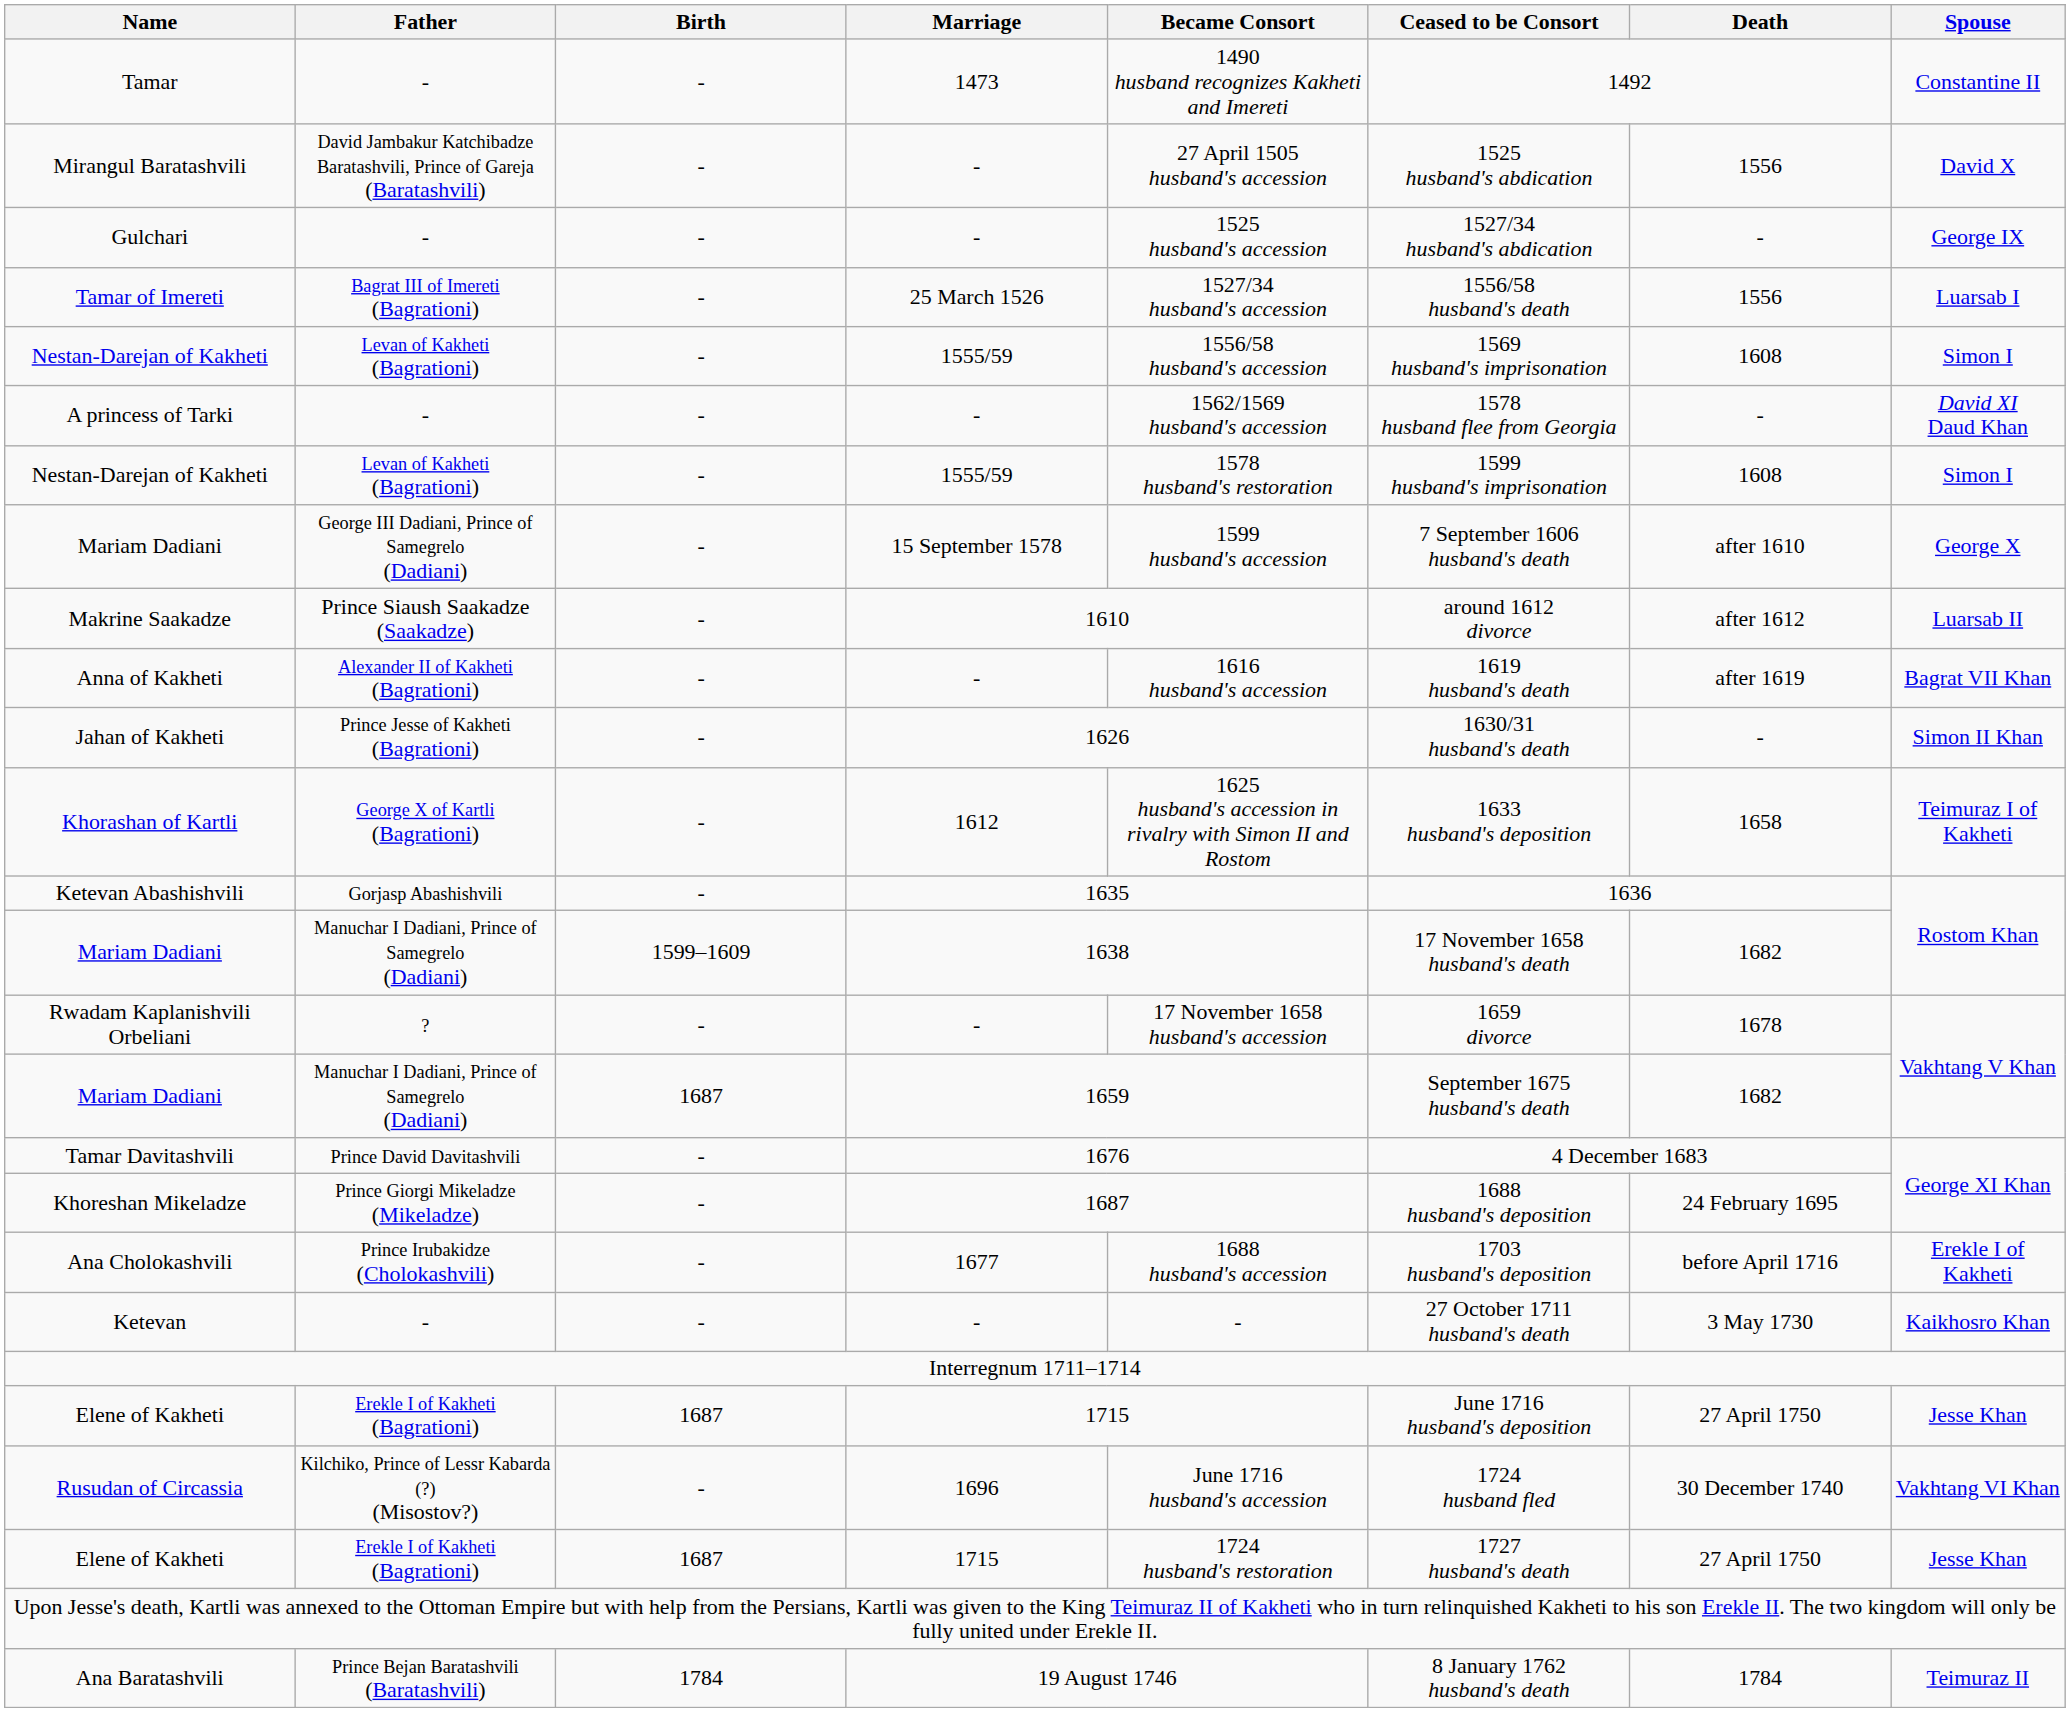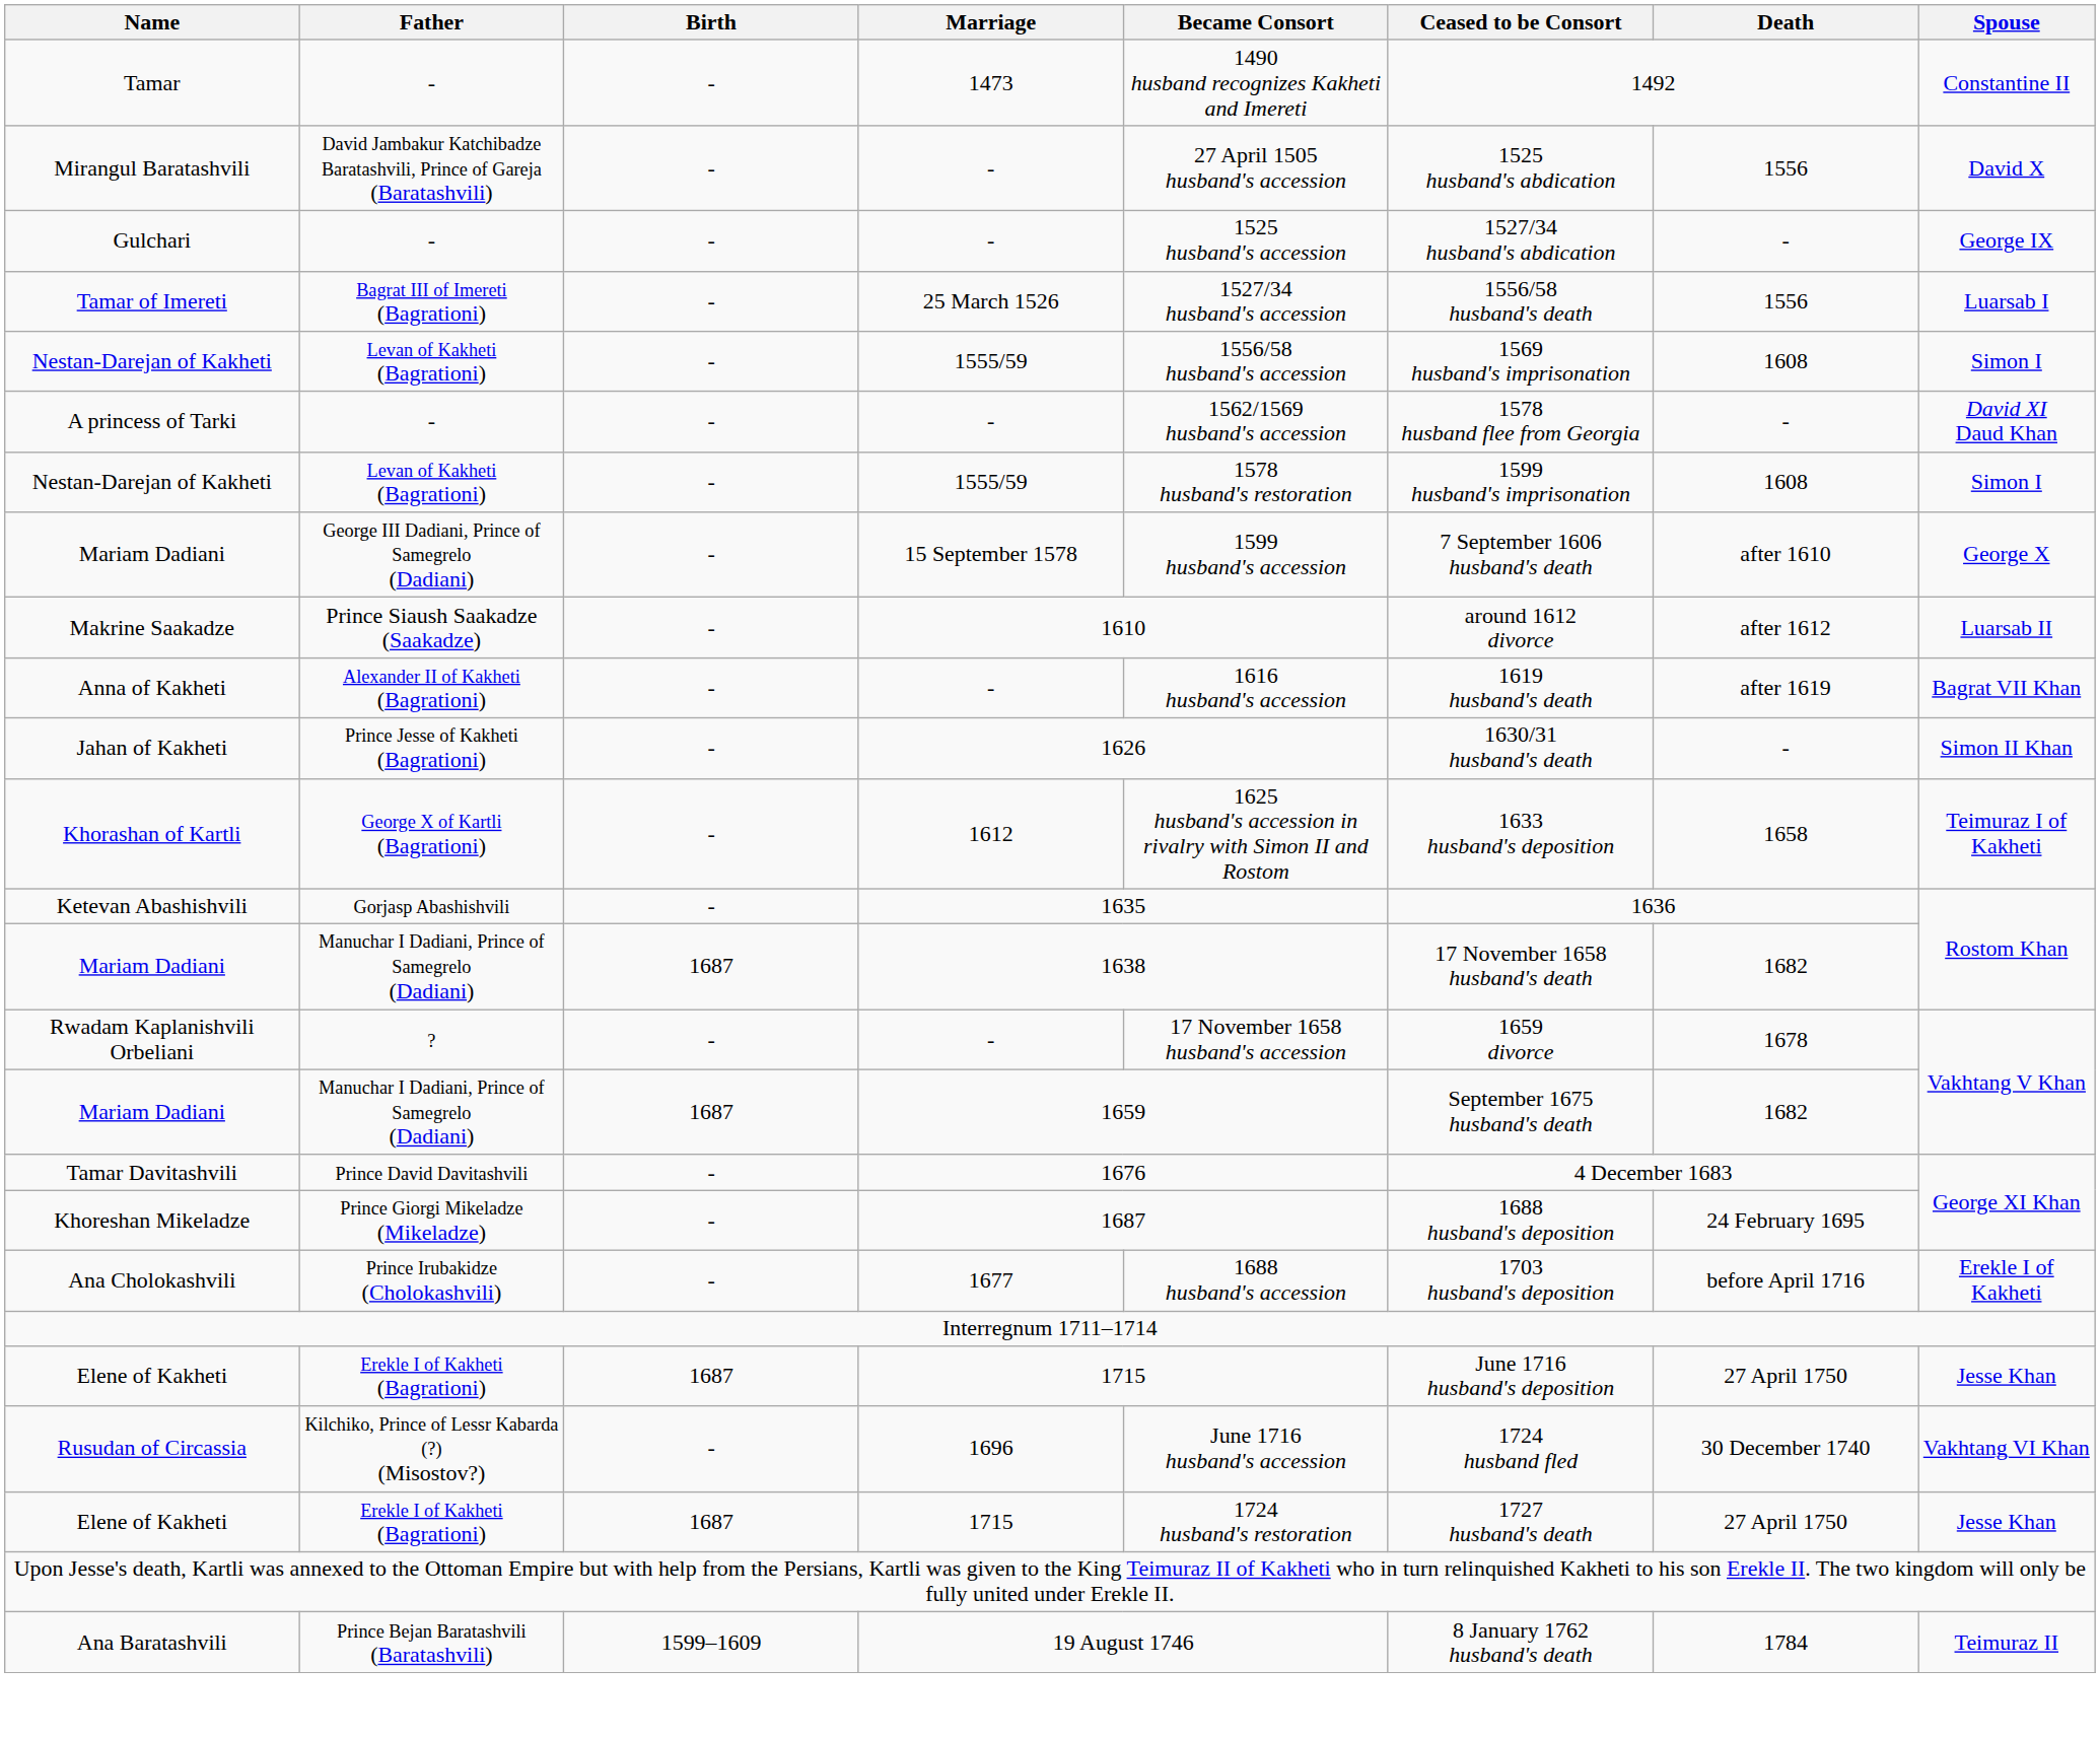Mariam Dadiani / 1638 | Birth: 1599–1609 -> 1687
- row: Ketevan | - | - | - | - | 27 October 1711 husband's death | 3 May 1730 | Kaikhosro Khan
Ana Baratashvili | Birth: 1784 -> 1599–1609
